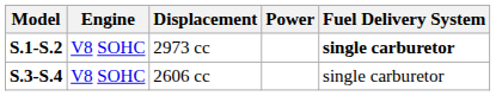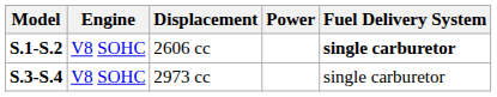S.1-S.2 | Displacement: 2973 cc -> 2606 cc
S.3-S.4 | Displacement: 2606 cc -> 2973 cc
